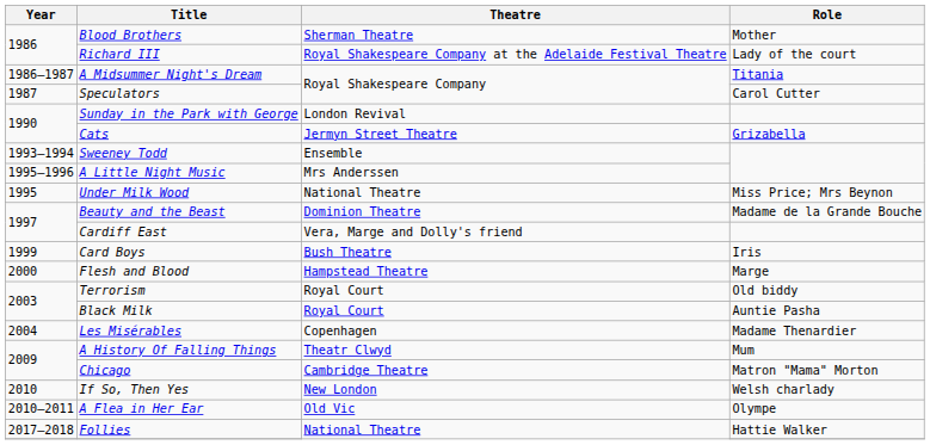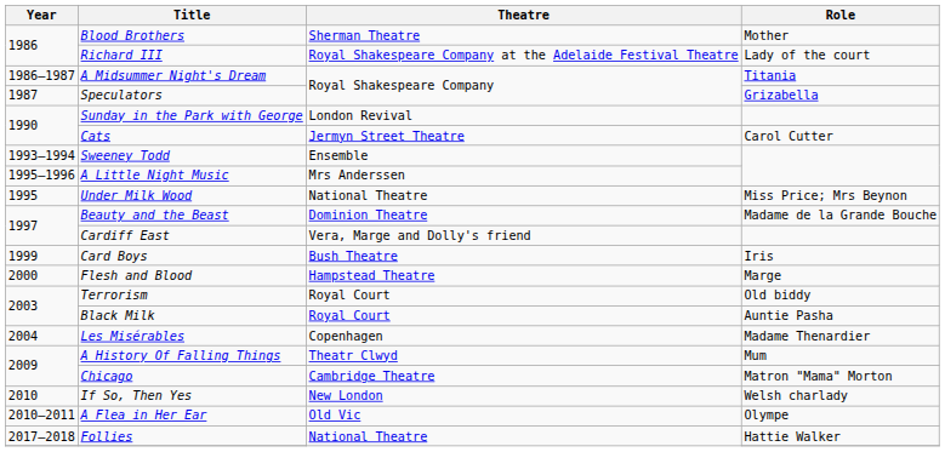Speculators | Role: Carol Cutter -> Grizabella
Cats | Role: Grizabella -> Carol Cutter
